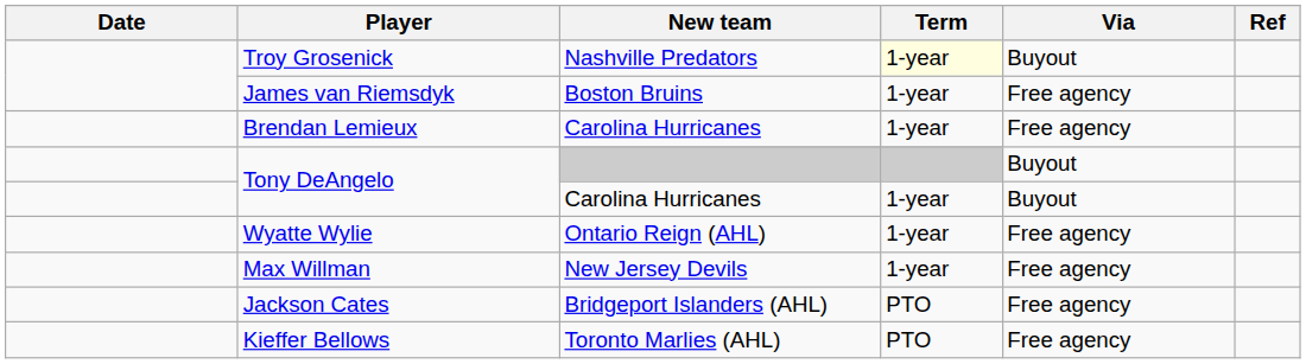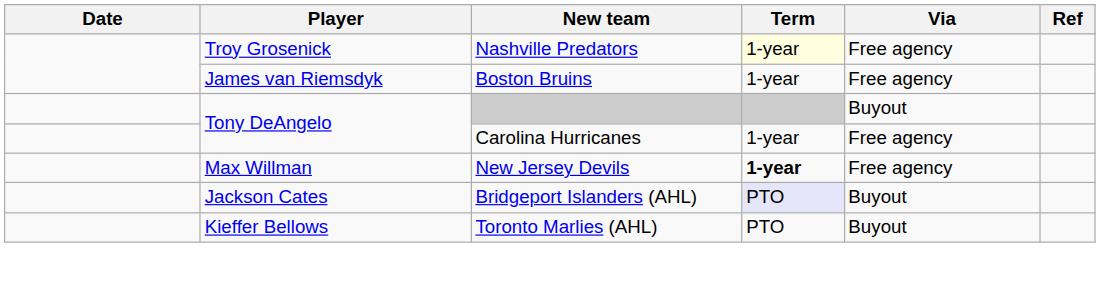Troy Grosenick | Via: Buyout -> Free agency
- row: Brendan Lemieux | Carolina Hurricanes | 1-year | Free agency
Tony DeAngelo / Carolina Hurricanes | Via: Buyout -> Free agency
- row: Wyatte Wylie | Ontario Reign (AHL) | 1-year | Free agency
Max Willman | Term: normal -> bold
Jackson Cates | Term: no background -> lavender background
Jackson Cates | Via: Free agency -> Buyout
Kieffer Bellows | Via: Free agency -> Buyout
